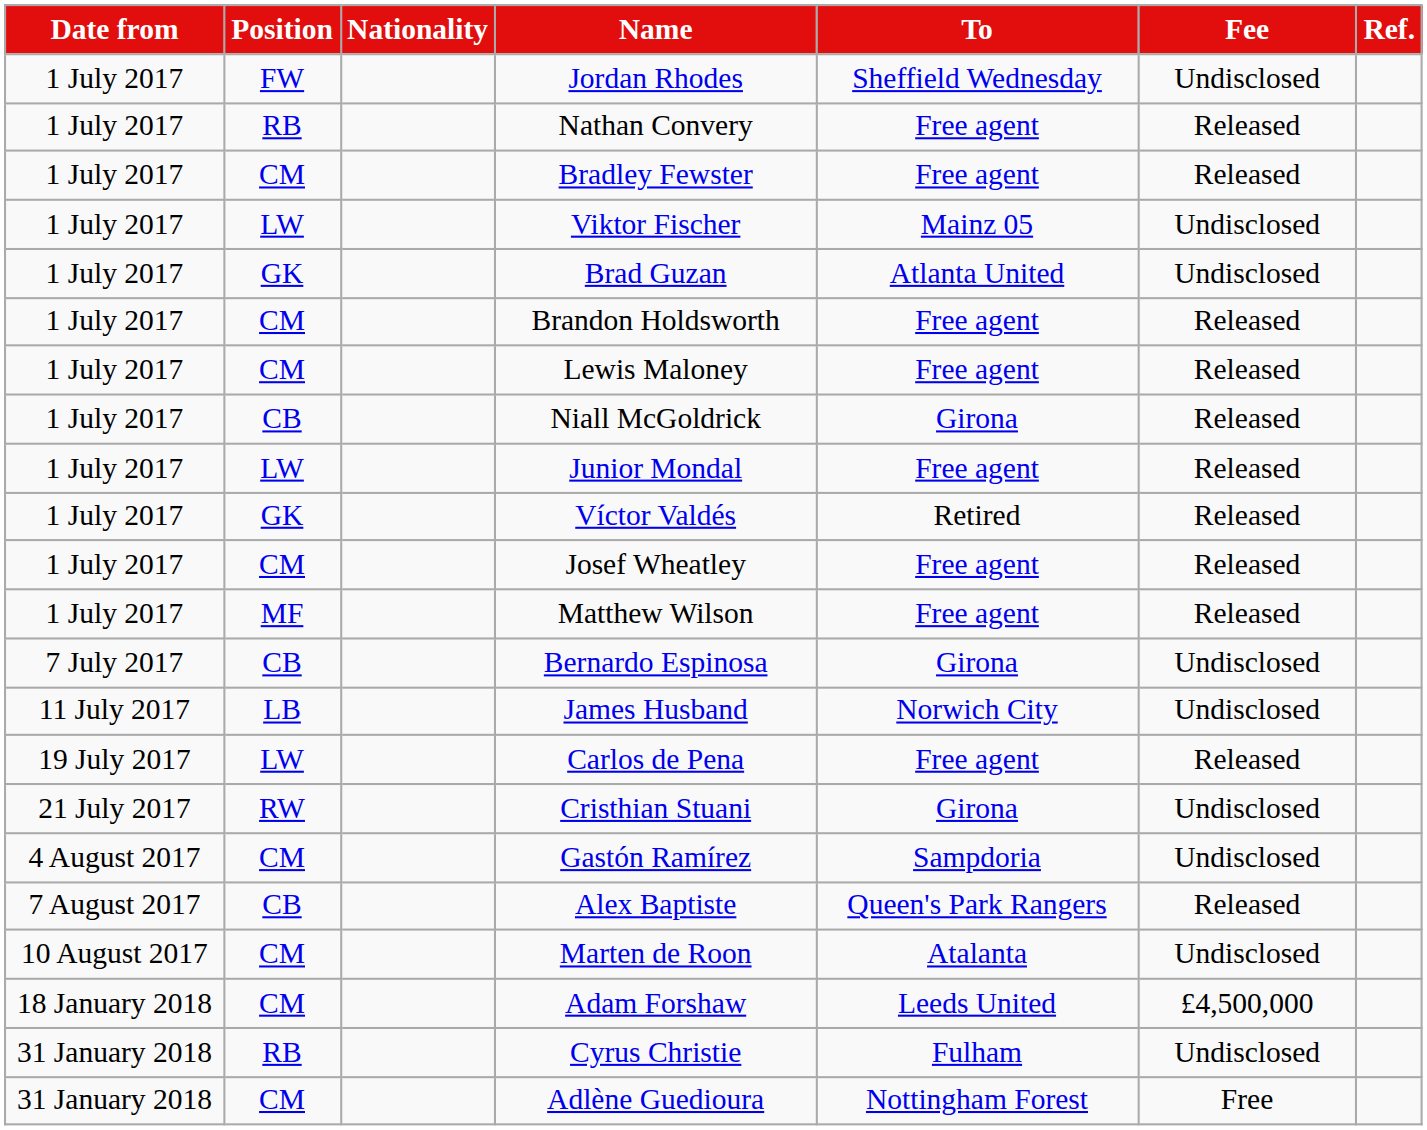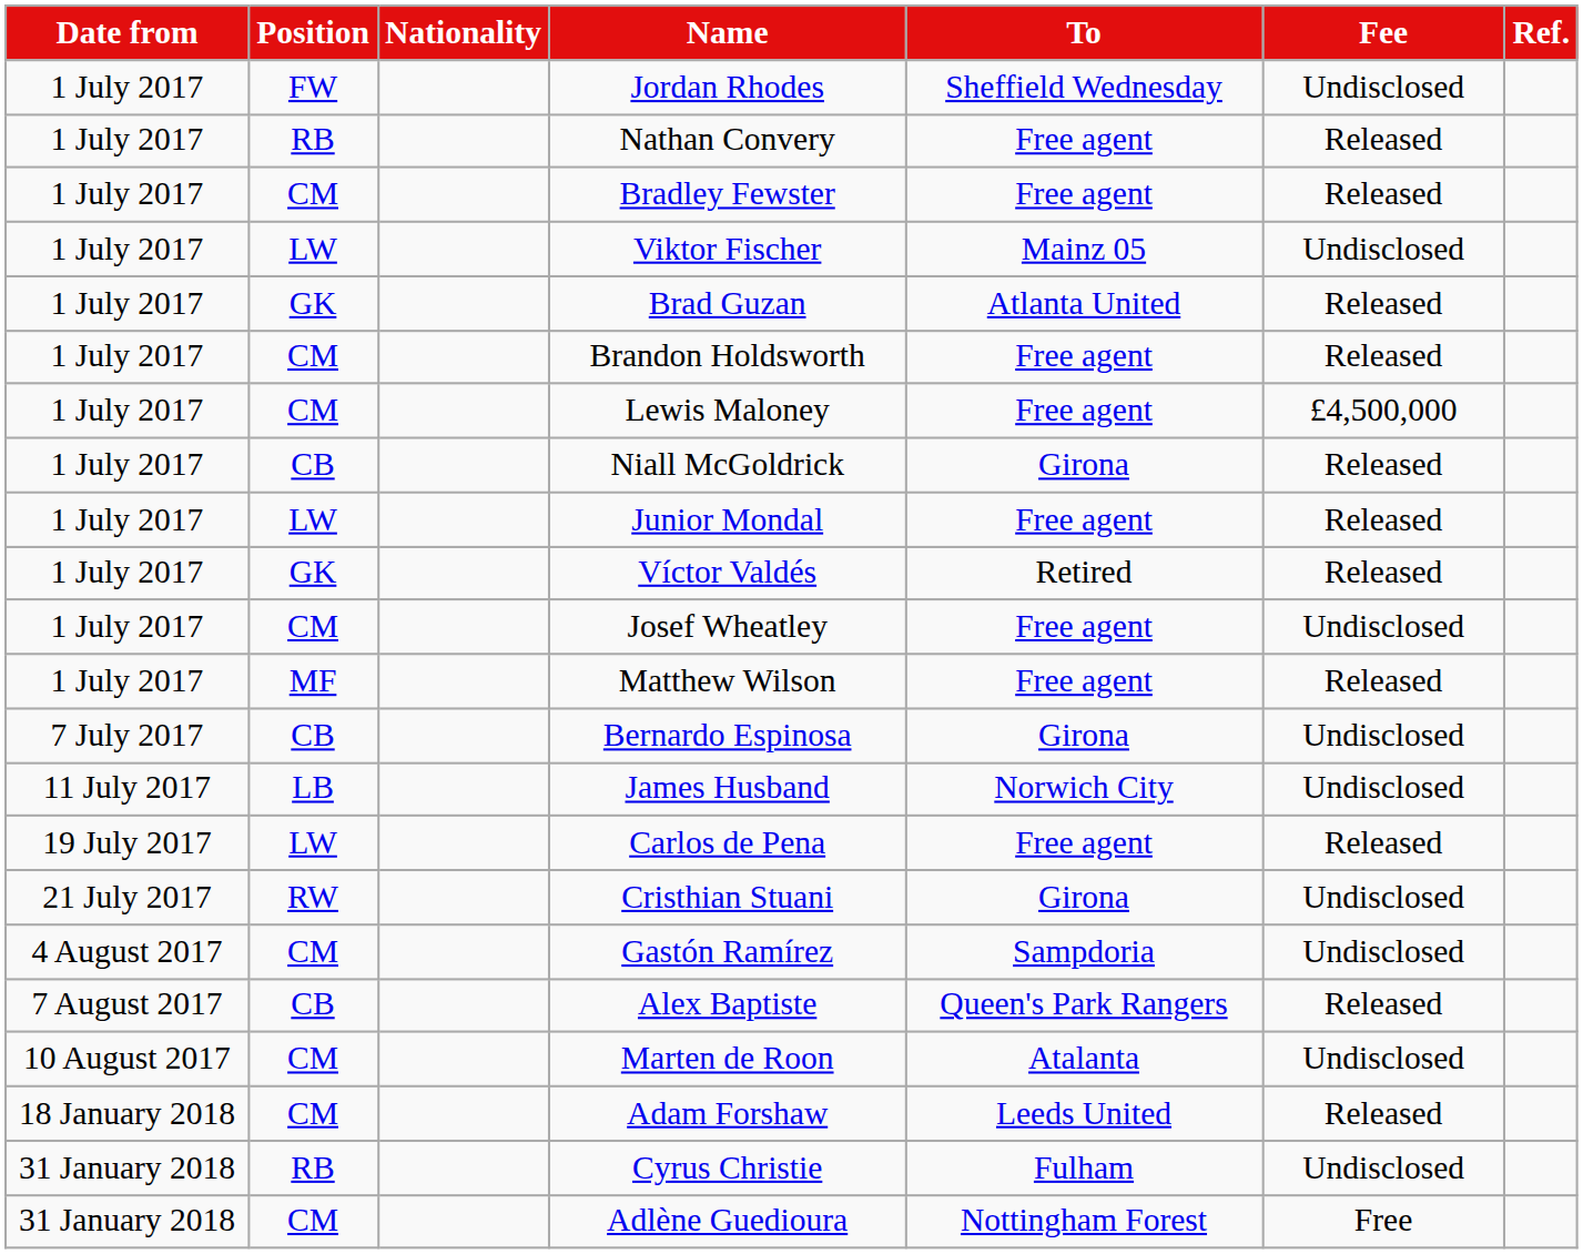Brad Guzan | Fee: Undisclosed -> Released
Lewis Maloney | Fee: Released -> £4,500,000
Josef Wheatley | Fee: Released -> Undisclosed
Adam Forshaw | Fee: £4,500,000 -> Released
